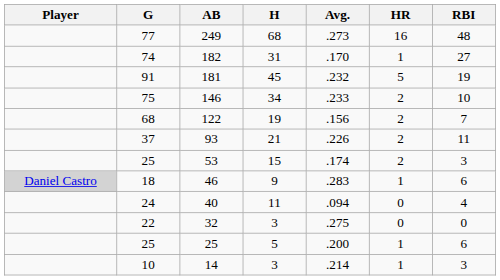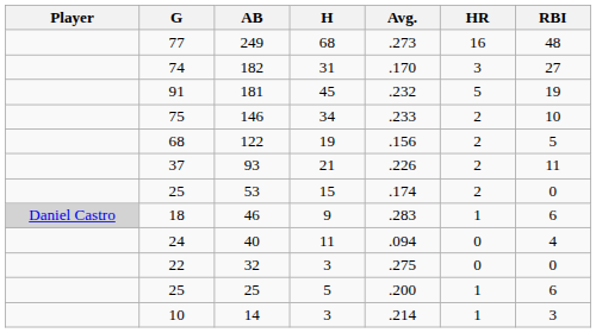182 | HR: 1 -> 3
122 | RBI: 7 -> 5
53 | RBI: 3 -> 0
